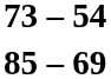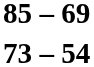rows swapped: 73 – 54 <-> 85 – 69
